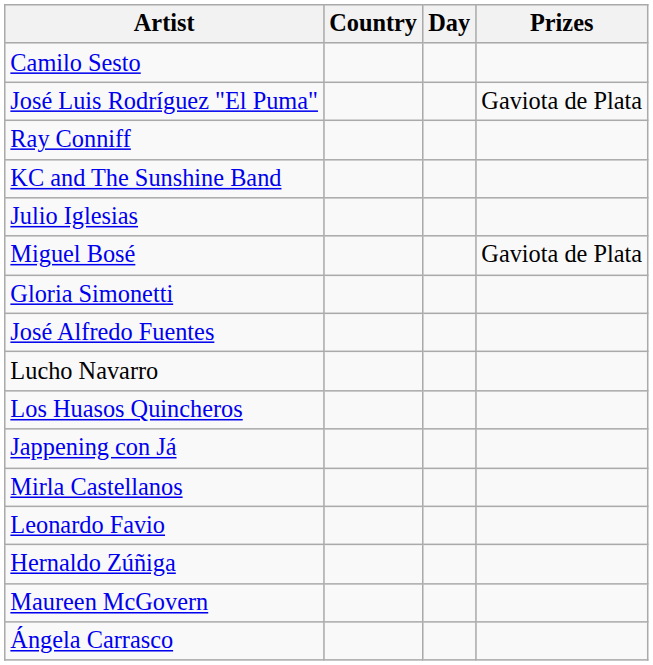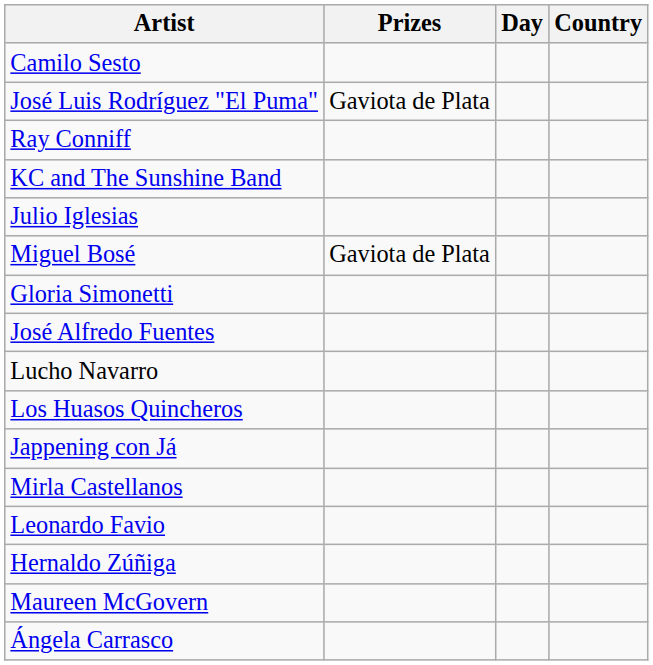columns swapped: Country <-> Prizes
